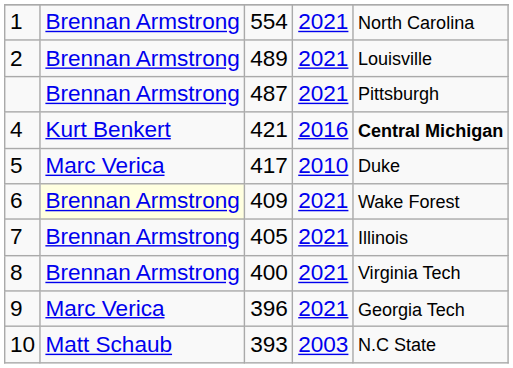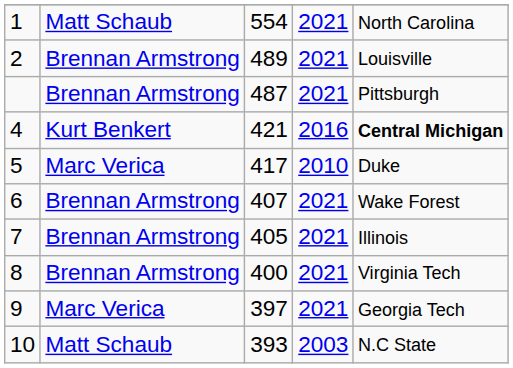1 | column 2: Brennan Armstrong -> Matt Schaub
6 | column 2: lightyellow background -> no background
6 | column 3: 409 -> 407
9 | column 3: 396 -> 397
